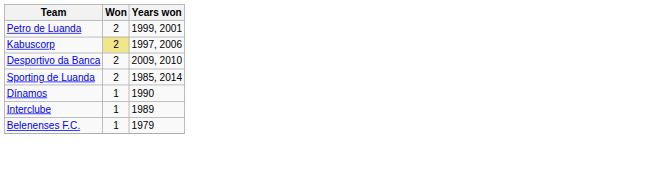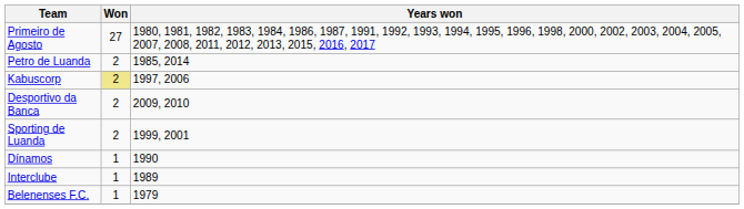+ row: Primeiro de Agosto | 27 | 1980, 1981, 1982, 1983, 1984, 1986, 1987, 1991, 1992, 1993, 1994, 1995, 1996, 1998, 2000, 2002, 2003, 2004, 2005, 2007, 2008, 2011, 2012, 2013, 2015, 2016, 2017
Petro de Luanda | Years won: 1999, 2001 -> 1985, 2014
Sporting de Luanda | Years won: 1985, 2014 -> 1999, 2001
